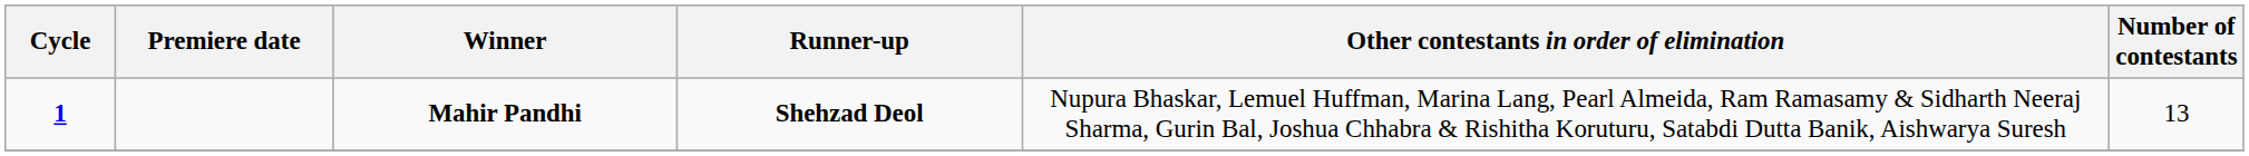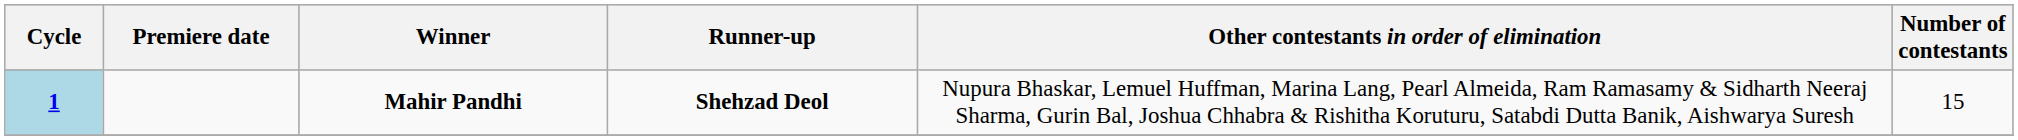Mahir Pandhi | Cycle: no background -> lightblue background
Mahir Pandhi | Number of contestants: 13 -> 15
